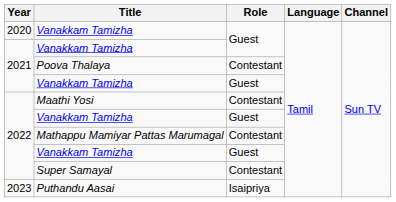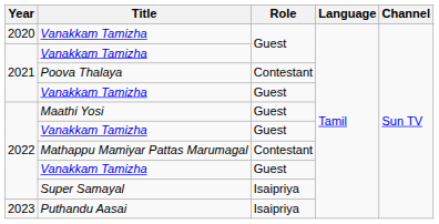Maathi Yosi | Role: Contestant -> Guest
Super Samayal | Role: Contestant -> Isaipriya
